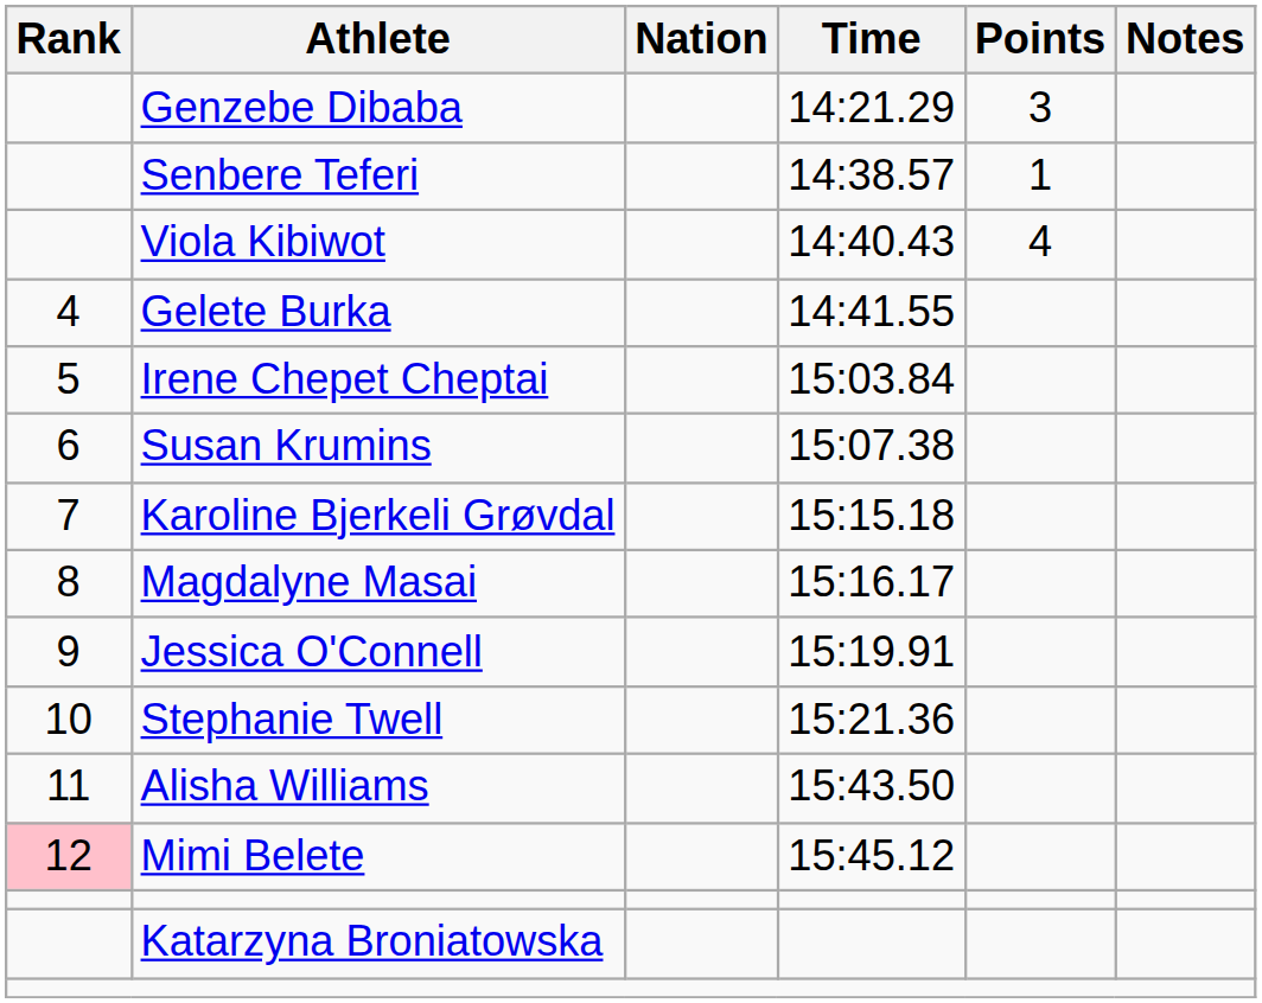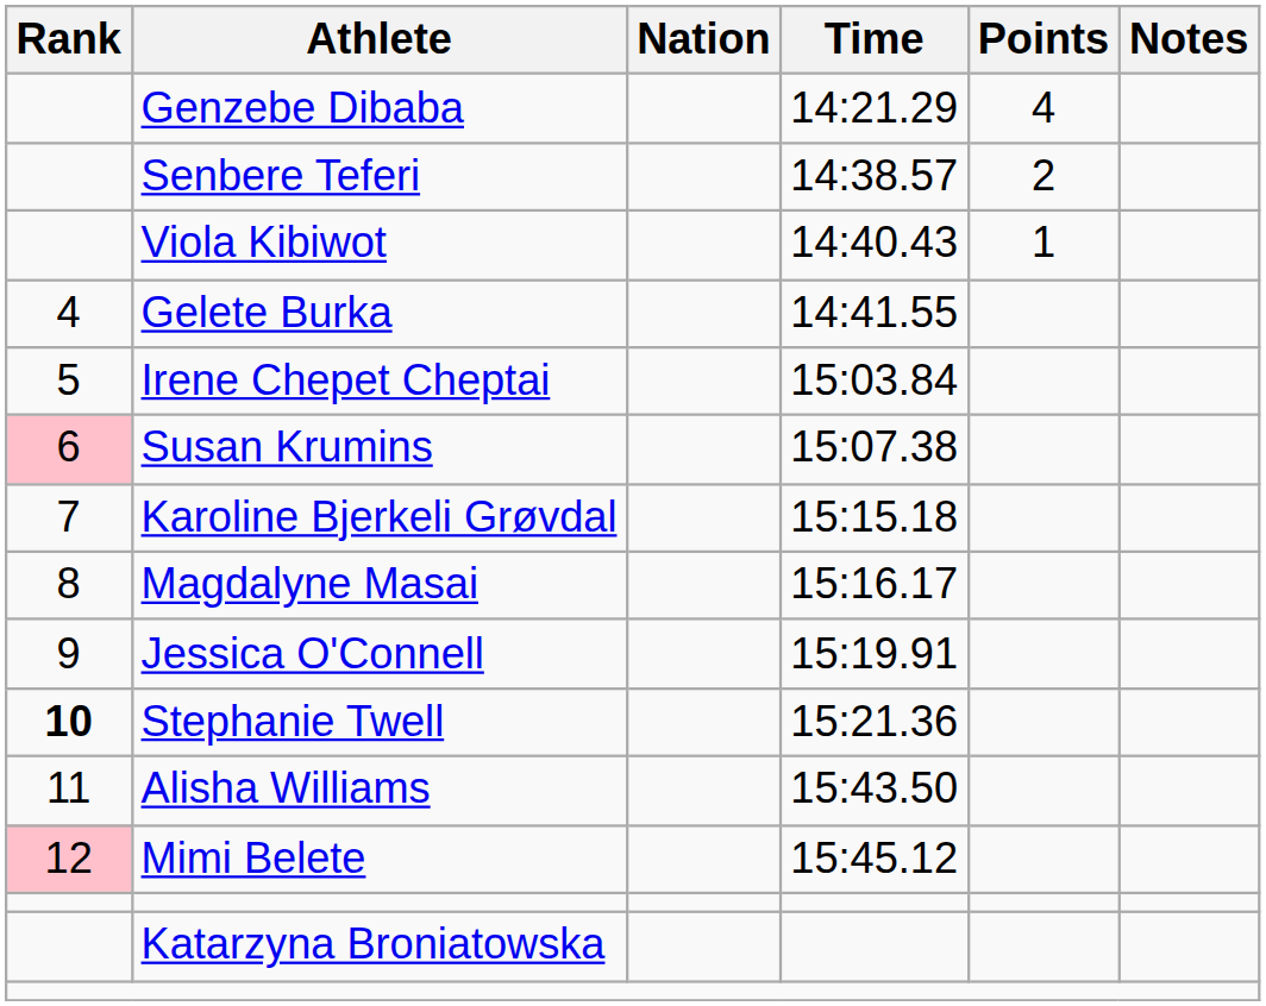Genzebe Dibaba | Points: 3 -> 4
Senbere Teferi | Points: 1 -> 2
Viola Kibiwot | Points: 4 -> 1
Susan Krumins | Rank: no background -> pink background
Stephanie Twell | Rank: normal -> bold
